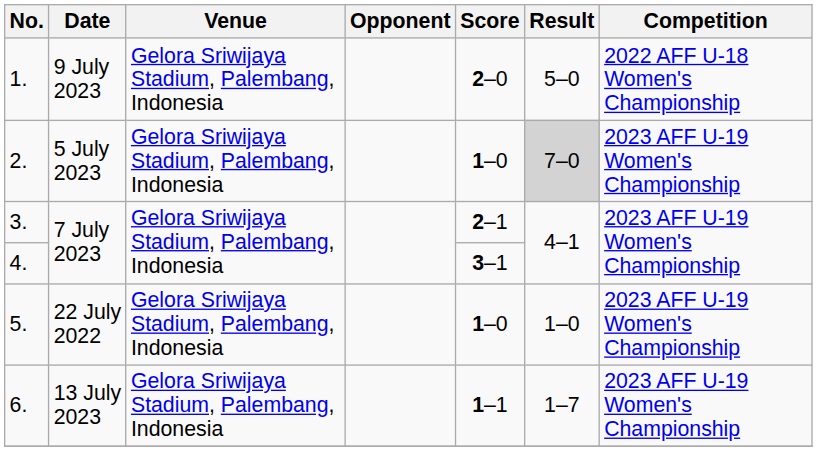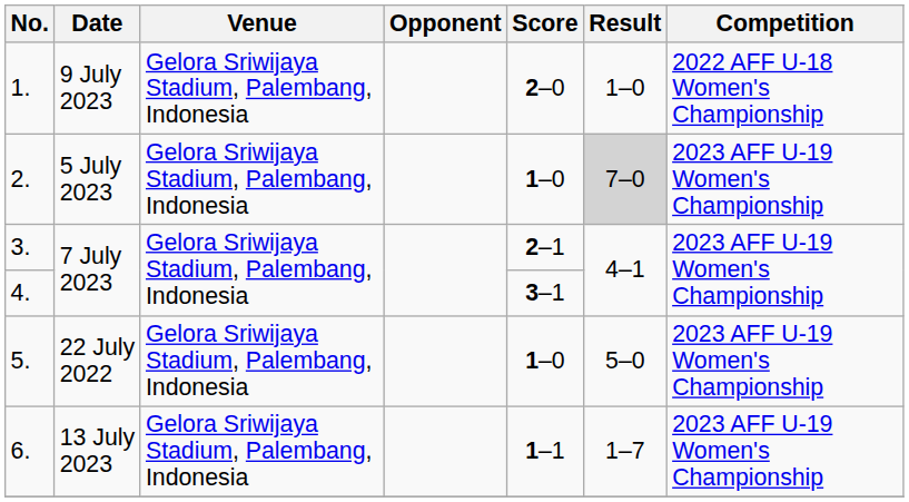1. | Result: 5–0 -> 1–0
5. | Result: 1–0 -> 5–0
